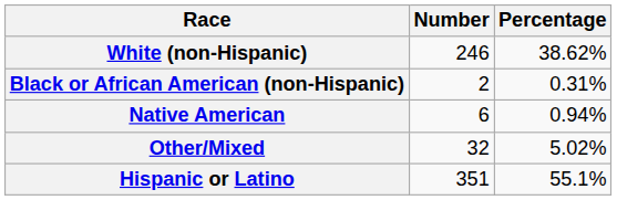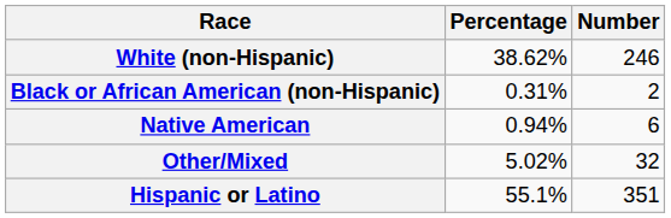columns swapped: Number <-> Percentage
